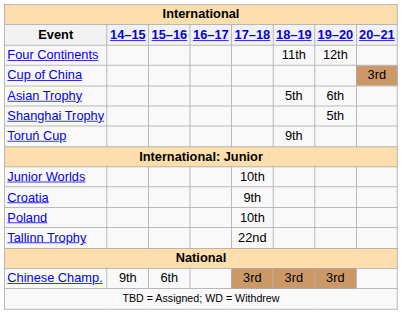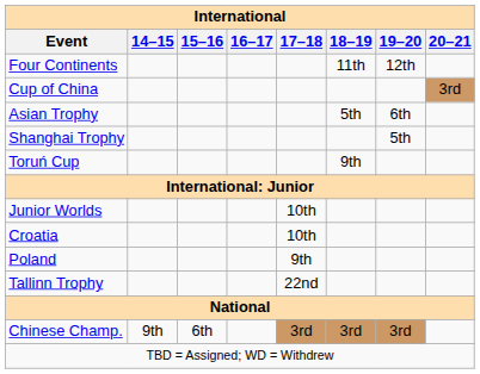Croatia | 17–18: 9th -> 10th
Poland | 17–18: 10th -> 9th
